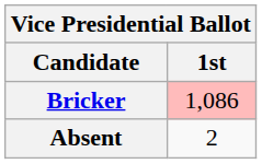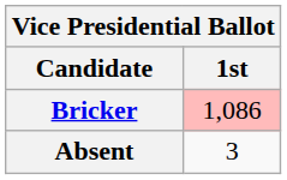Absent | 1st: 2 -> 3
